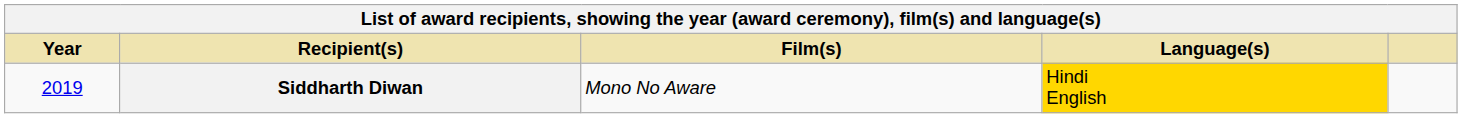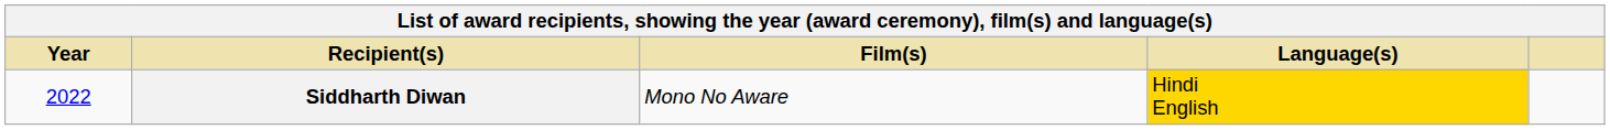Siddharth Diwan | Year: 2019 -> 2022
